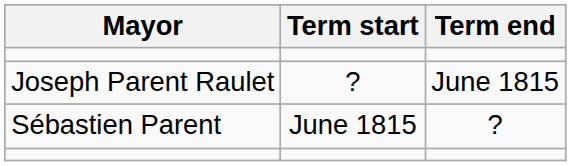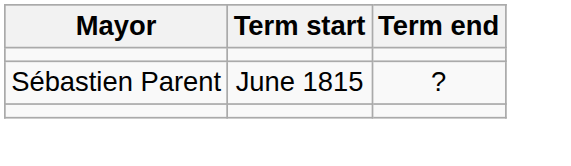- row: Joseph Parent Raulet | ? | June 1815
